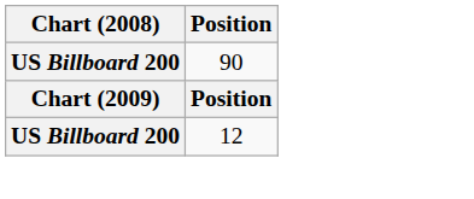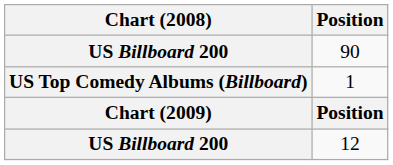+ row: US Top Comedy Albums (Billboard) | 1
